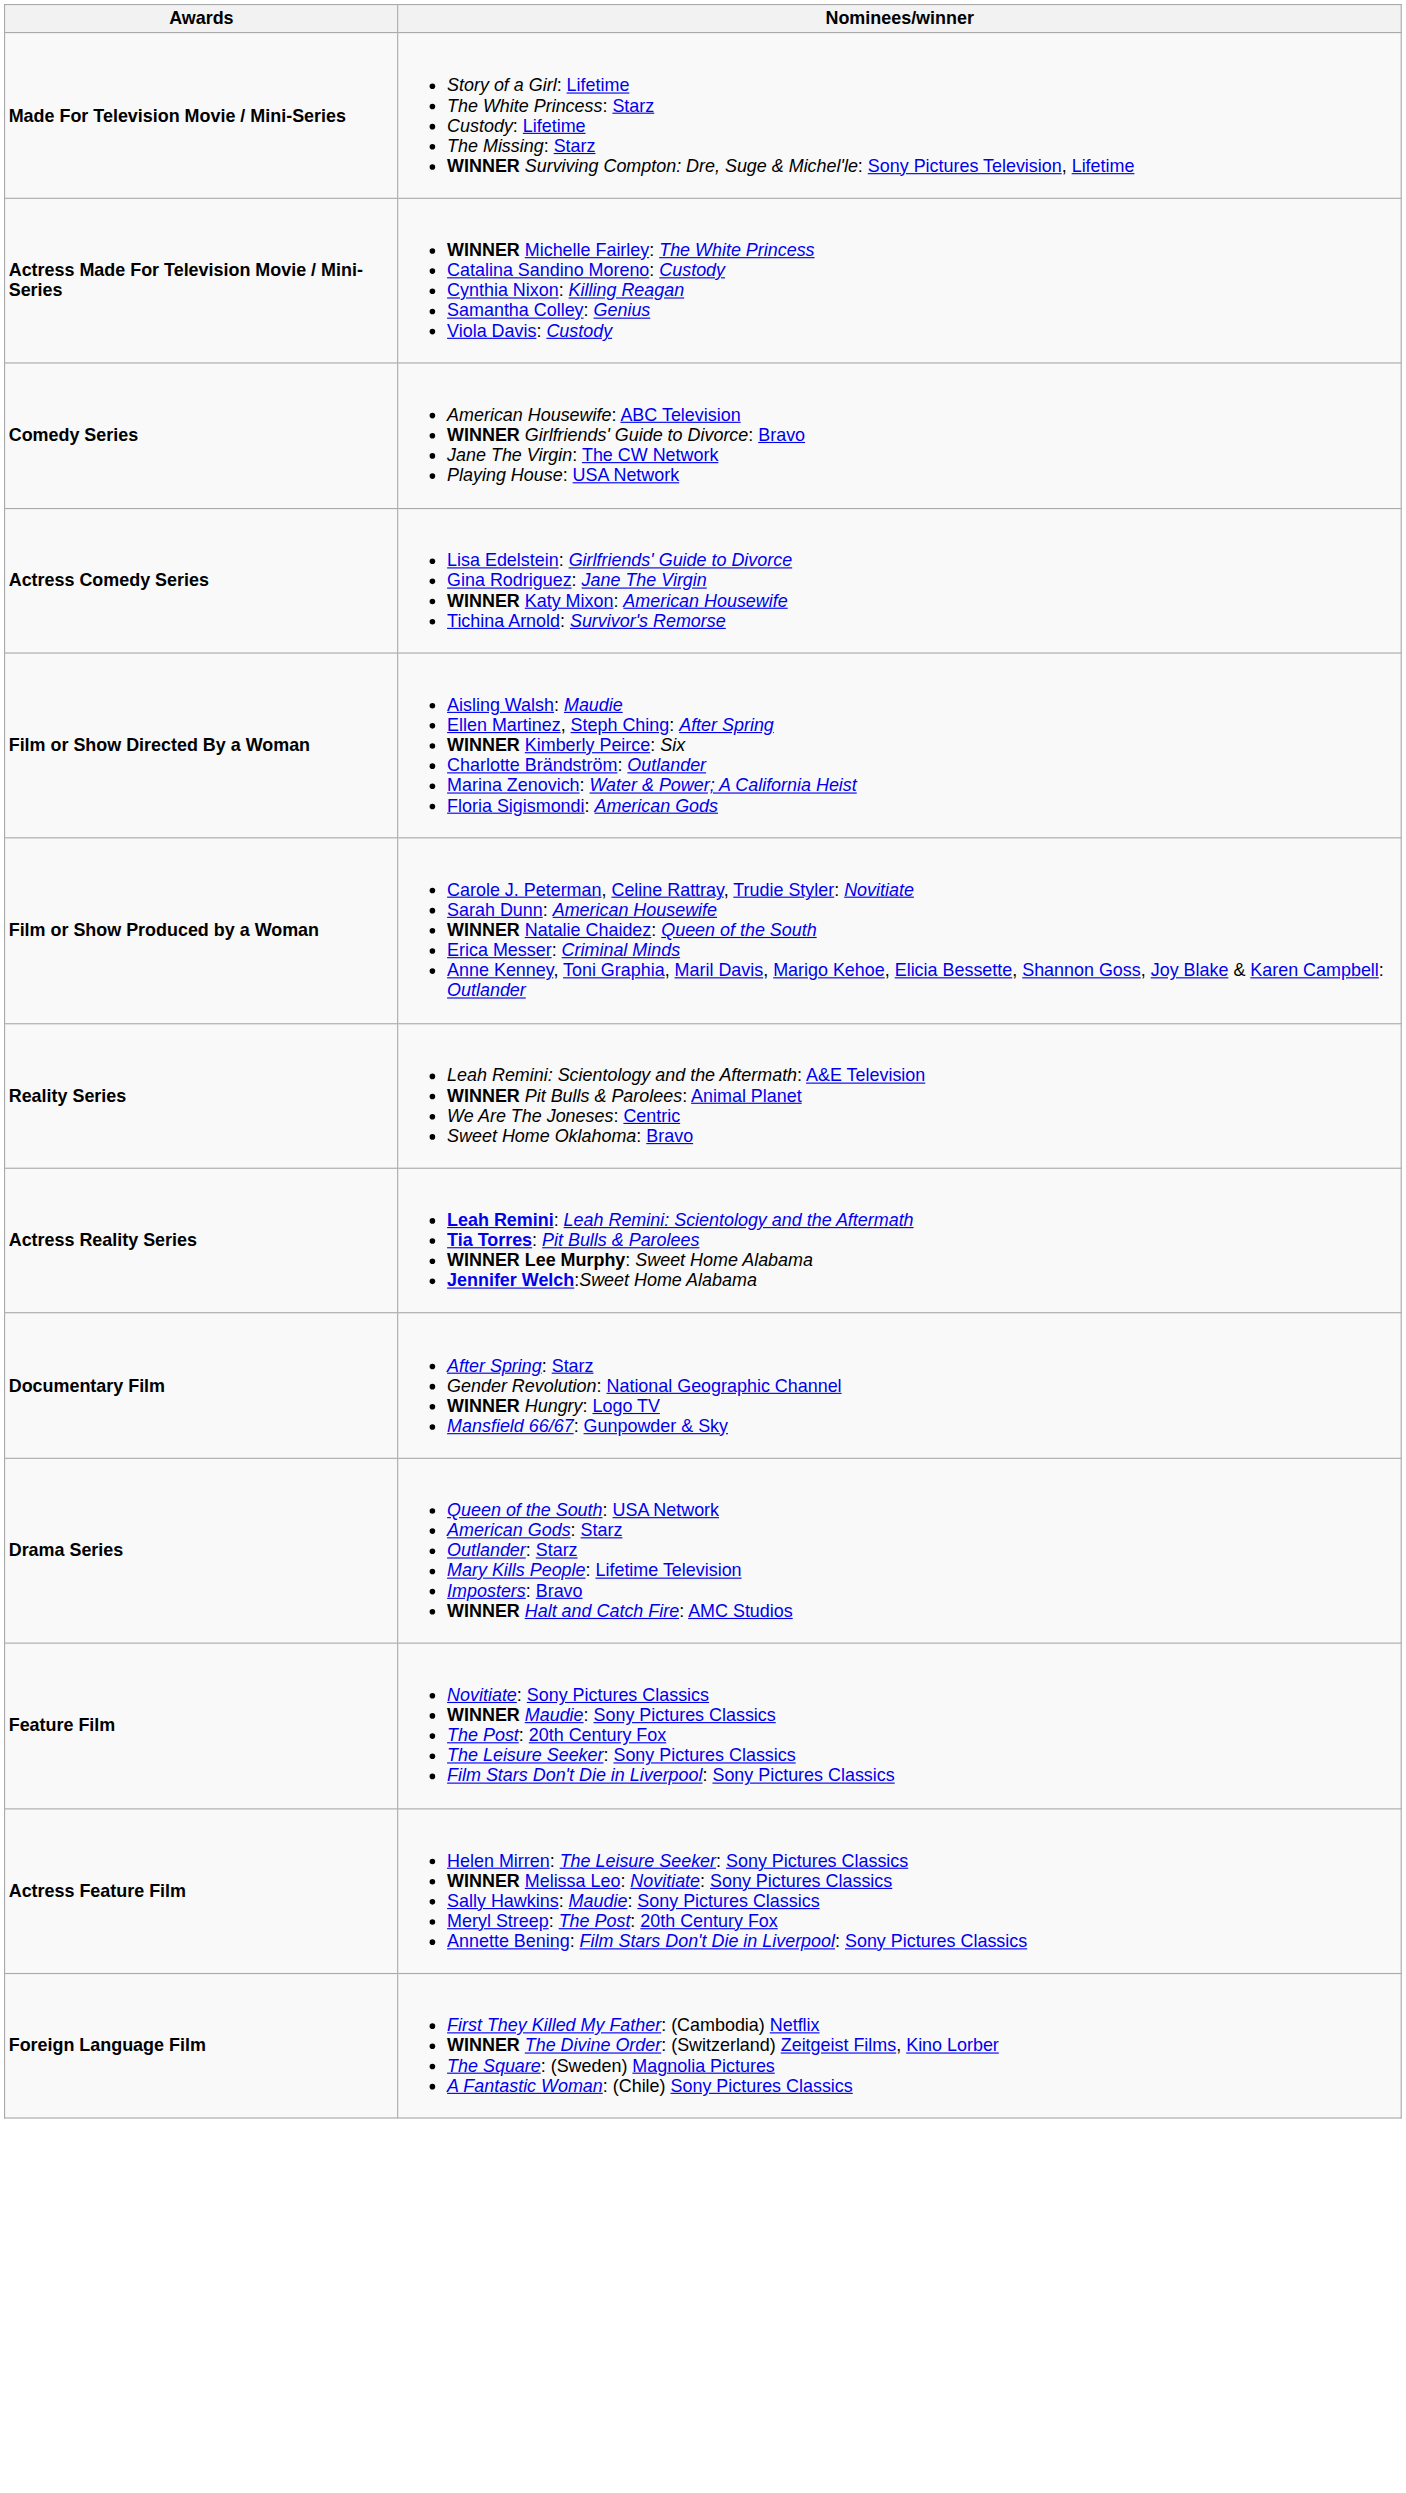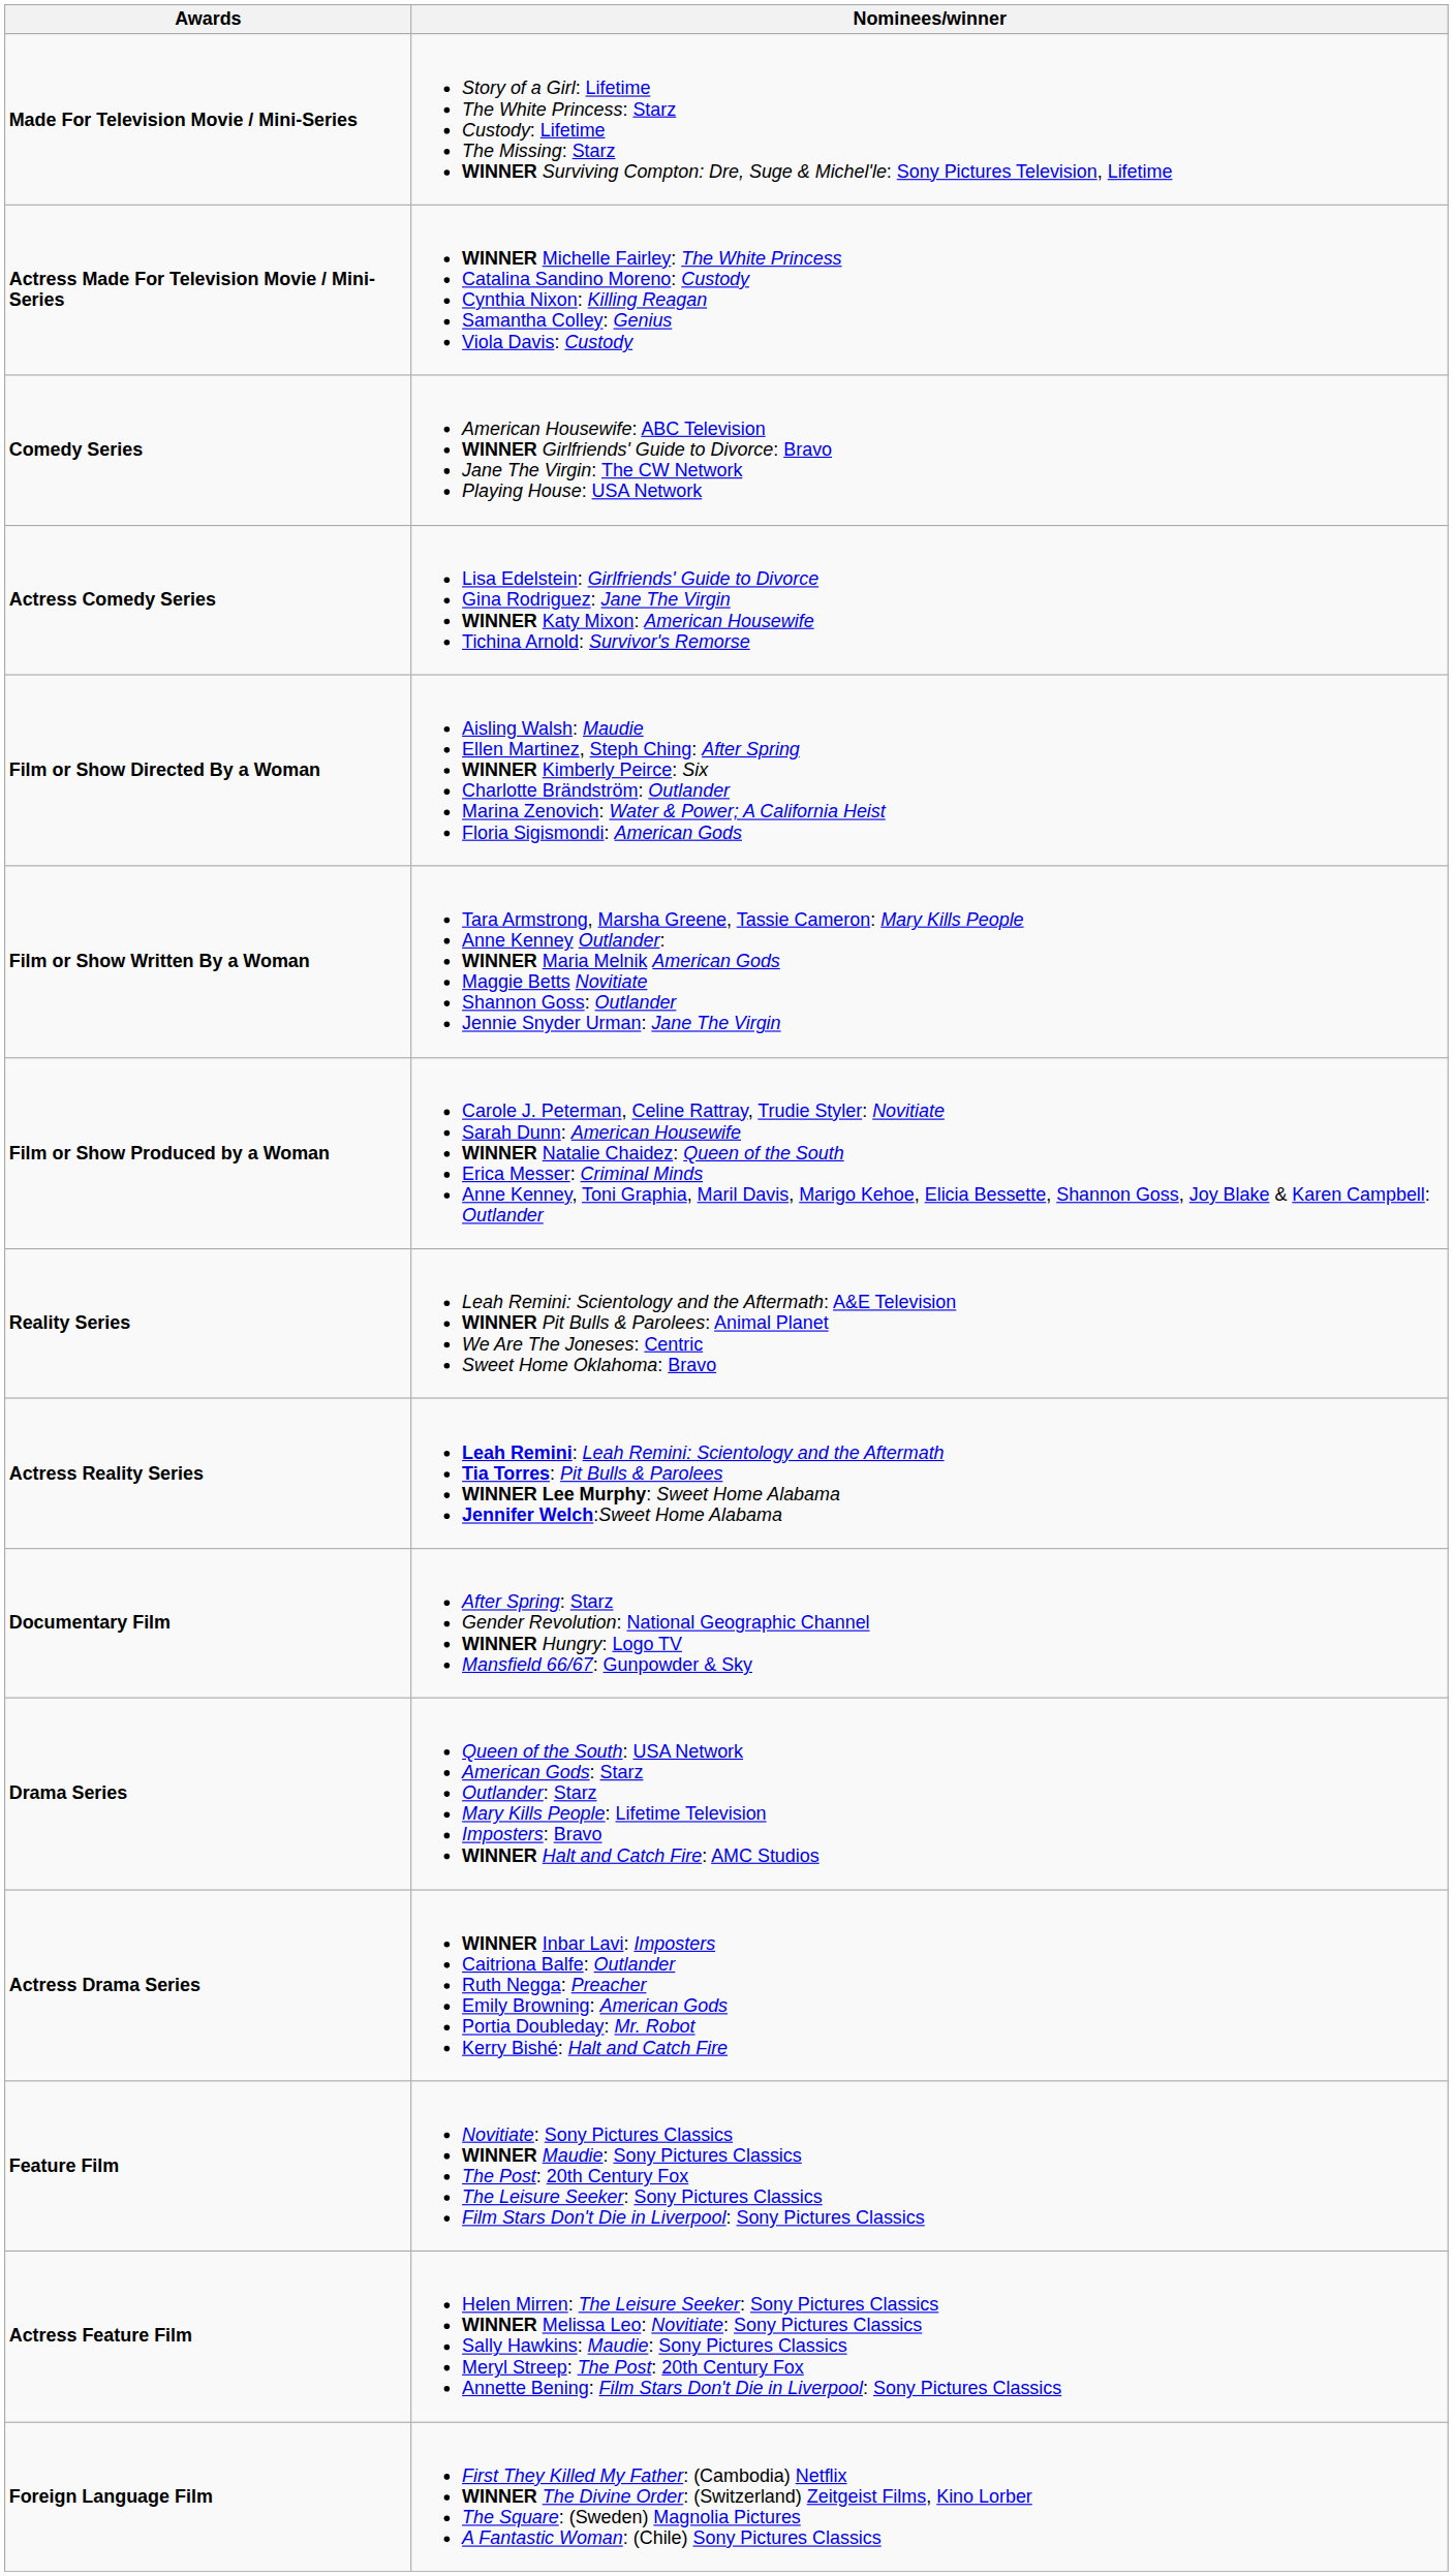+ row: Film or Show Written By a Woman | Tara Armstrong, Marsha Greene, Tassie Cameron: Mary Kills People Anne Kenney Outlander: WINNER Maria Melnik American Gods Maggie Betts Novitiate Shannon Goss: Outlander Jennie Snyder Urman: Jane The Virgin
+ row: Actress Drama Series | WINNER Inbar Lavi: Imposters Caitriona Balfe: Outlander Ruth Negga: Preacher Emily Browning: American Gods Portia Doubleday: Mr. Robot Kerry Bishé: Halt and Catch Fire
